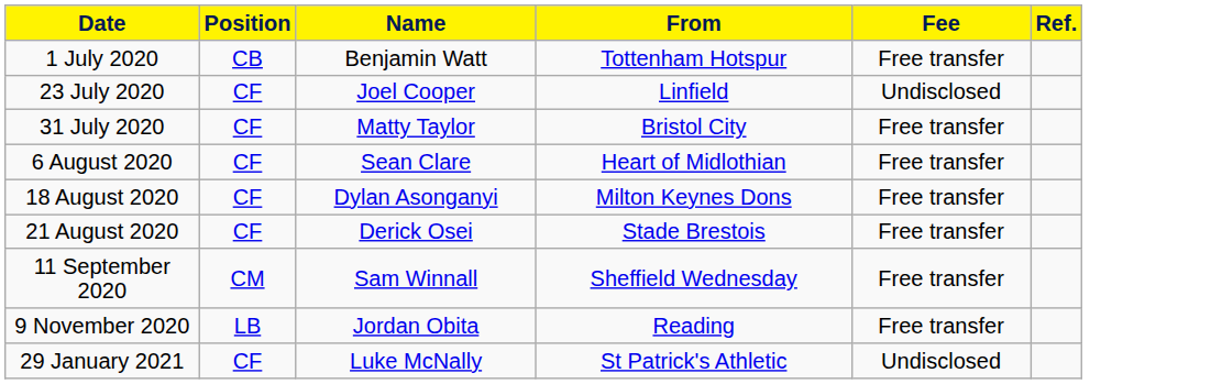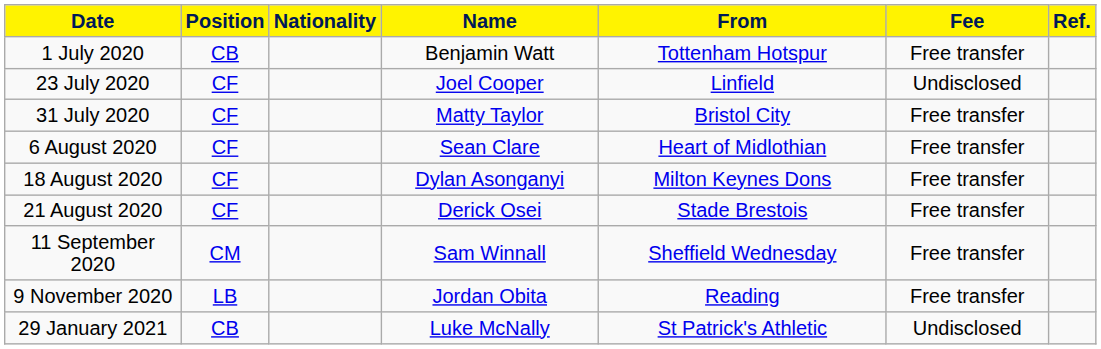+ column: Nationality
29 January 2021 | Position: CF -> CB
